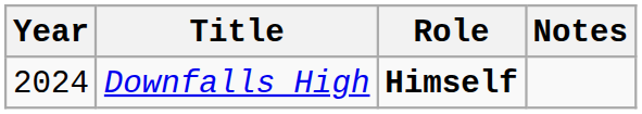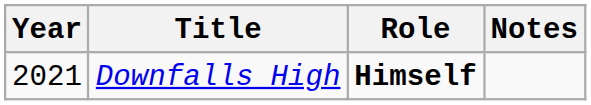Downfalls High | Year: 2024 -> 2021
